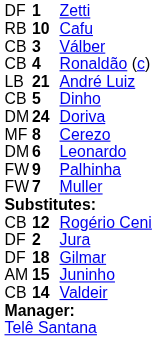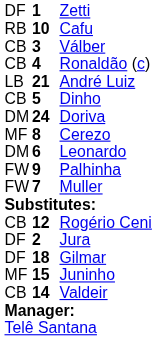Juninho | column 1: AM -> MF
